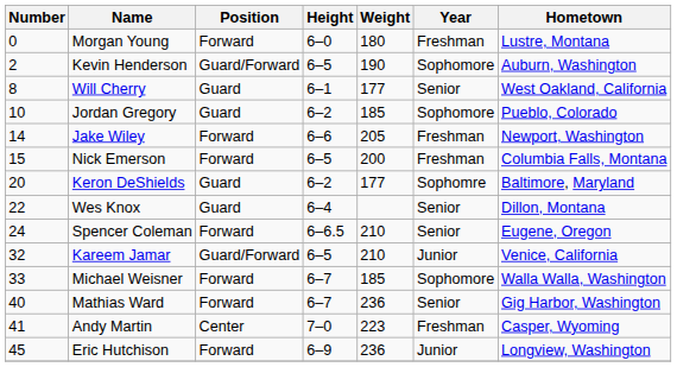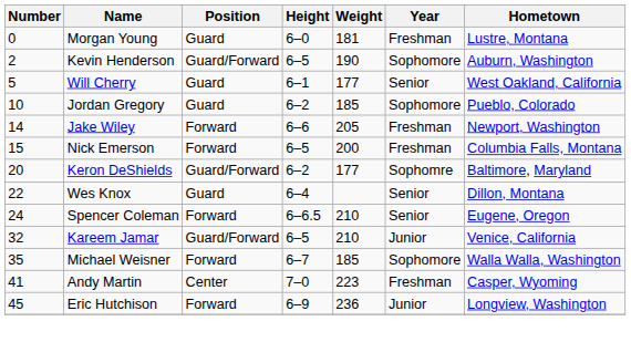Morgan Young | Position: Forward -> Guard
Morgan Young | Weight: 180 -> 181
Will Cherry | Number: 8 -> 5
Keron DeShields | Position: Guard -> Guard/Forward
Michael Weisner | Number: 33 -> 35
- row: 40 | Mathias Ward | Forward | 6–7 | 236 | Senior | Gig Harbor, Washington
